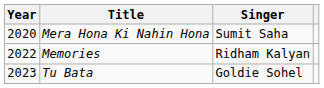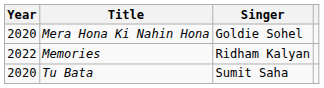Mera Hona Ki Nahin Hona | Singer: Sumit Saha -> Goldie Sohel
Tu Bata | Year: 2023 -> 2020
Tu Bata | Singer: Goldie Sohel -> Sumit Saha
